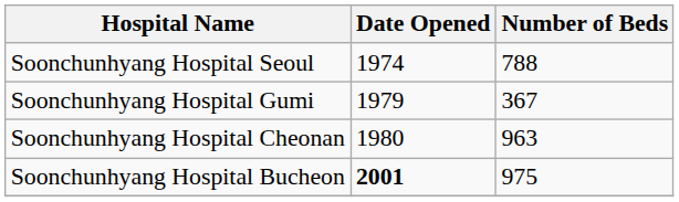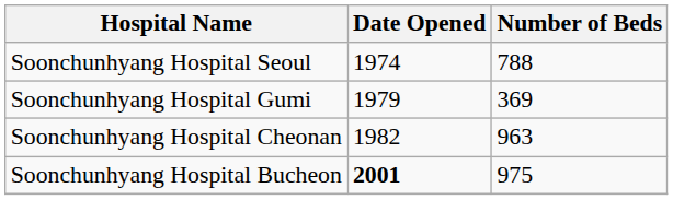Soonchunhyang Hospital Gumi | Number of Beds: 367 -> 369
Soonchunhyang Hospital Cheonan | Date Opened: 1980 -> 1982
